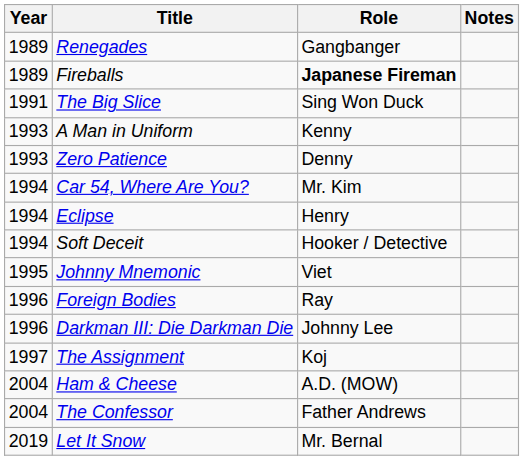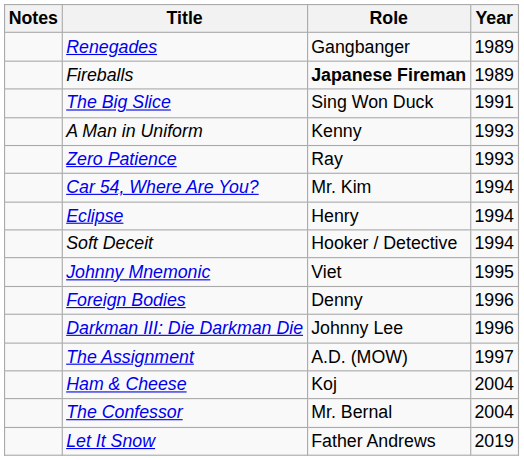columns swapped: Year <-> Notes
Zero Patience | Role: Denny -> Ray
Foreign Bodies | Role: Ray -> Denny
The Assignment | Role: Koj -> A.D. (MOW)
Ham & Cheese | Role: A.D. (MOW) -> Koj
The Confessor | Role: Father Andrews -> Mr. Bernal
Let It Snow | Role: Mr. Bernal -> Father Andrews
